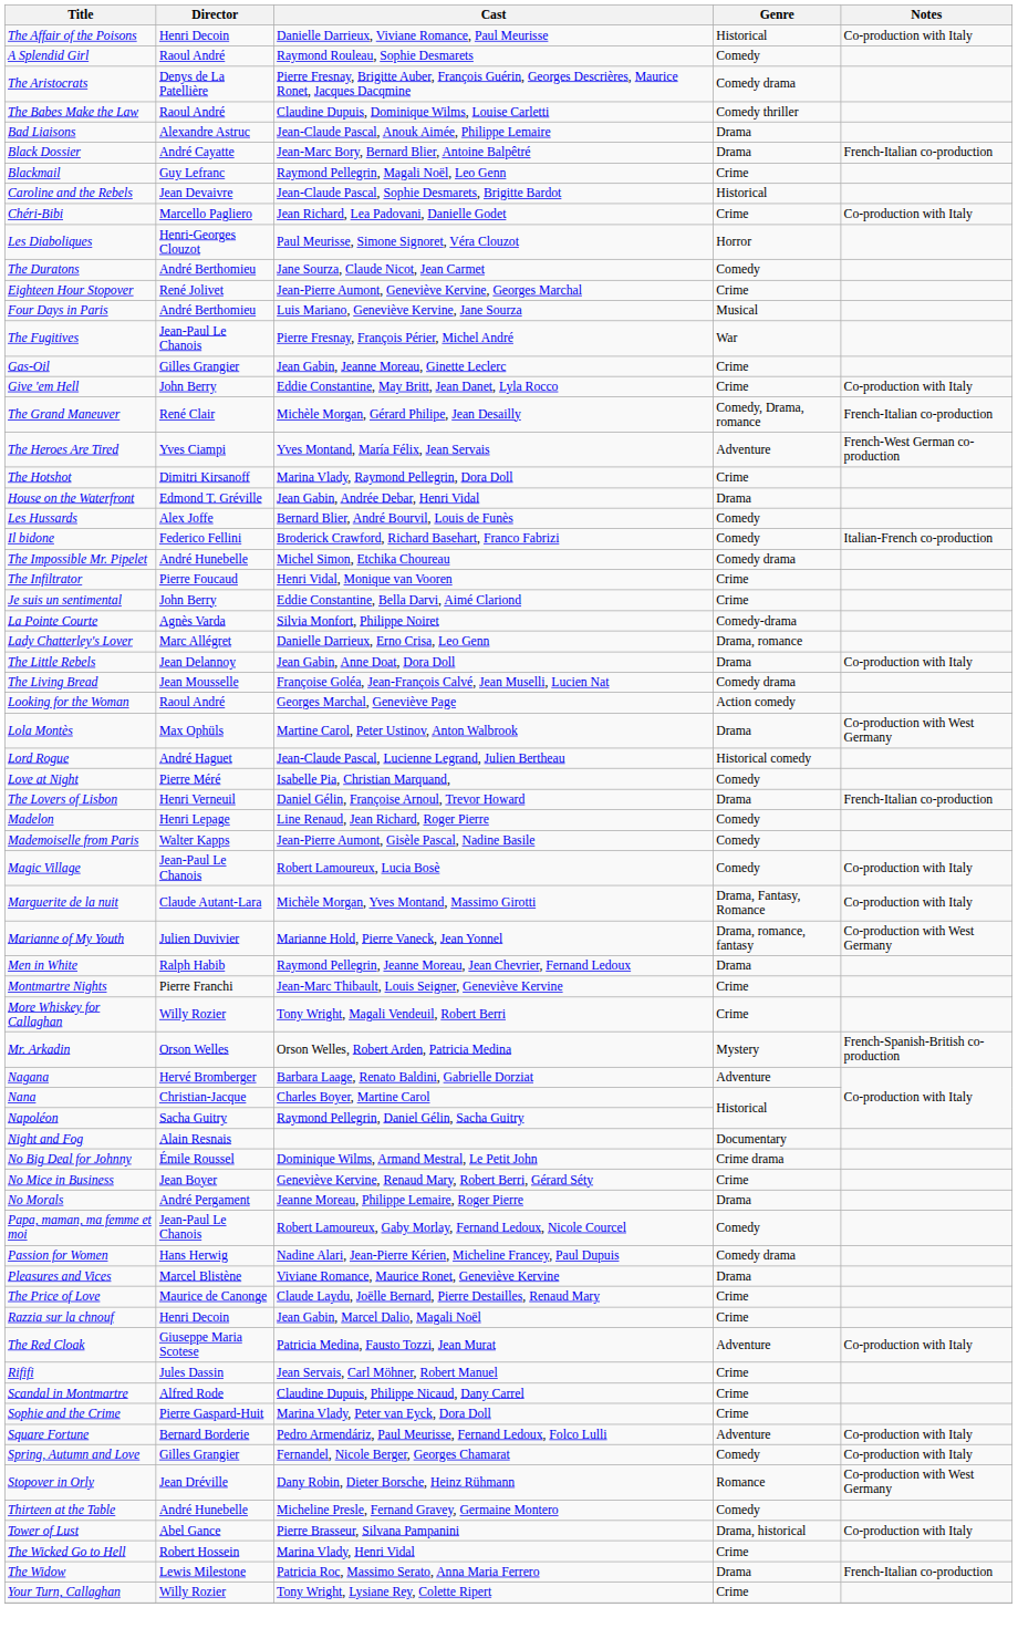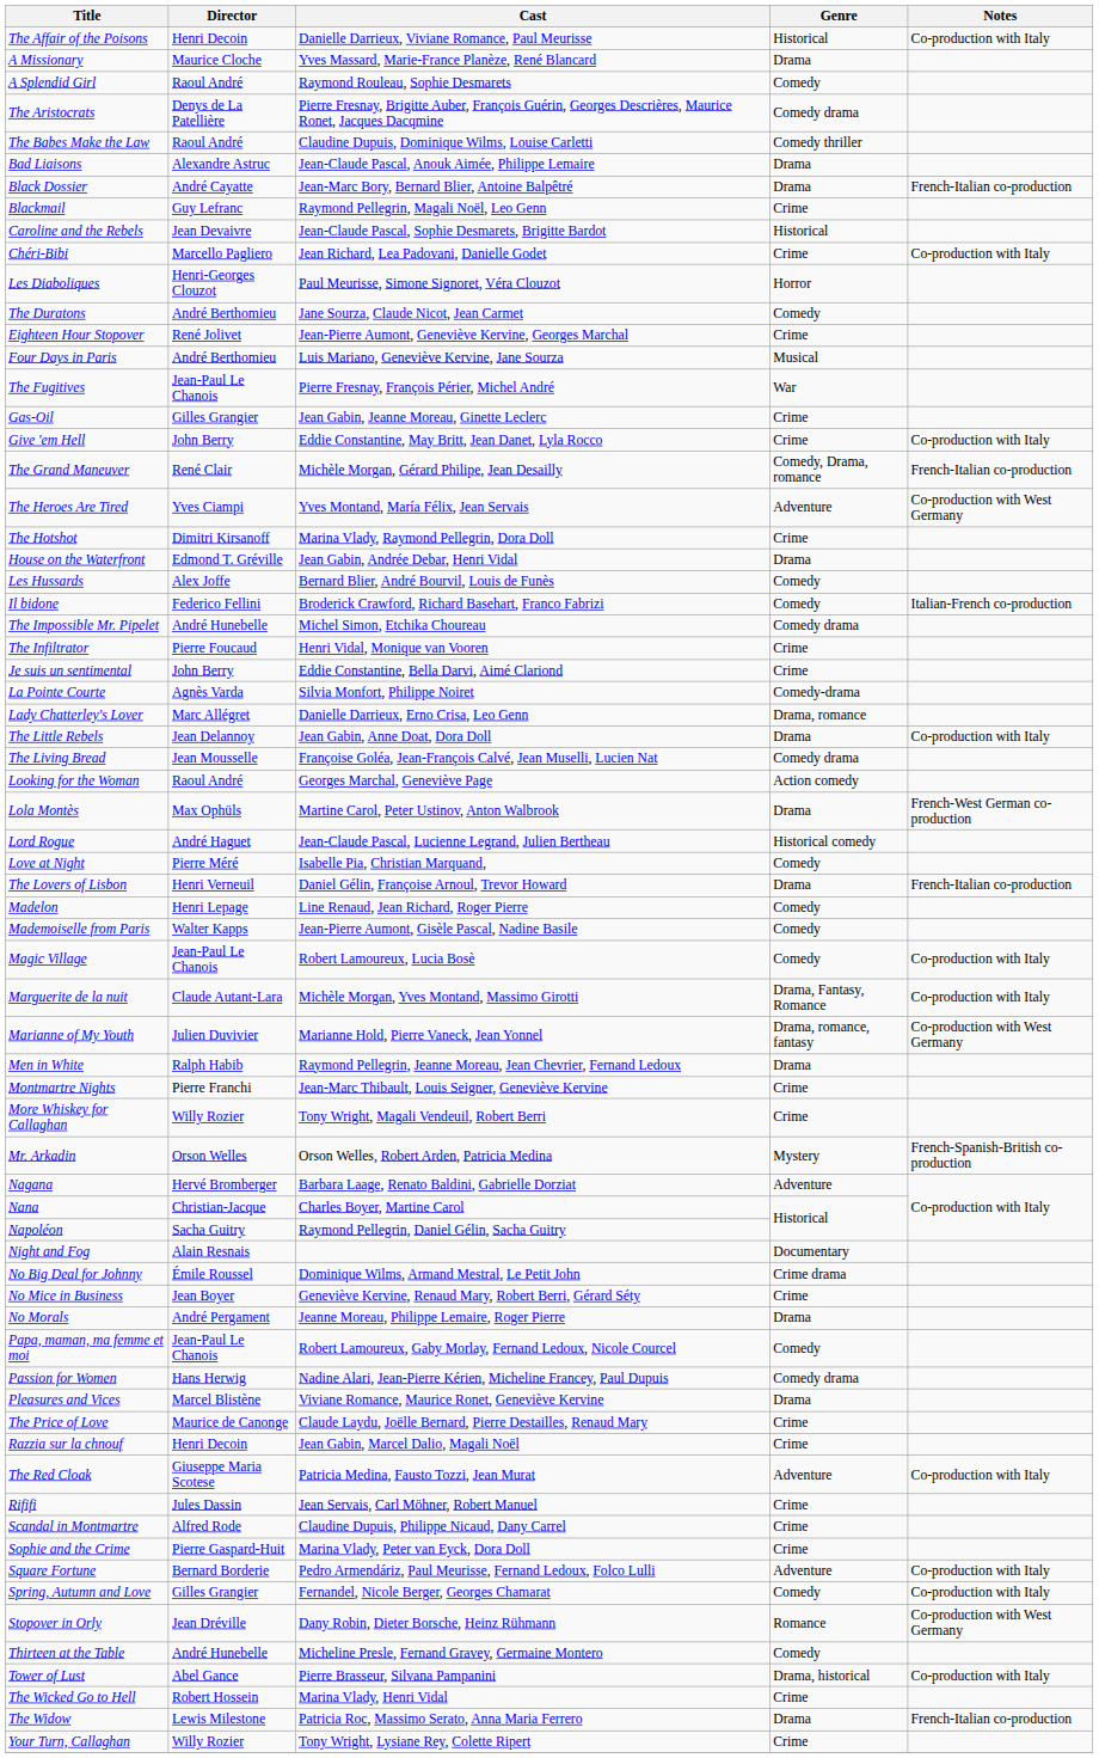+ row: A Missionary | Maurice Cloche | Yves Massard, Marie-France Planèze, René Blancard | Drama
The Heroes Are Tired | Notes: French-West German co-production -> Co-production with West Germany
Lola Montès | Notes: Co-production with West Germany -> French-West German co-production
